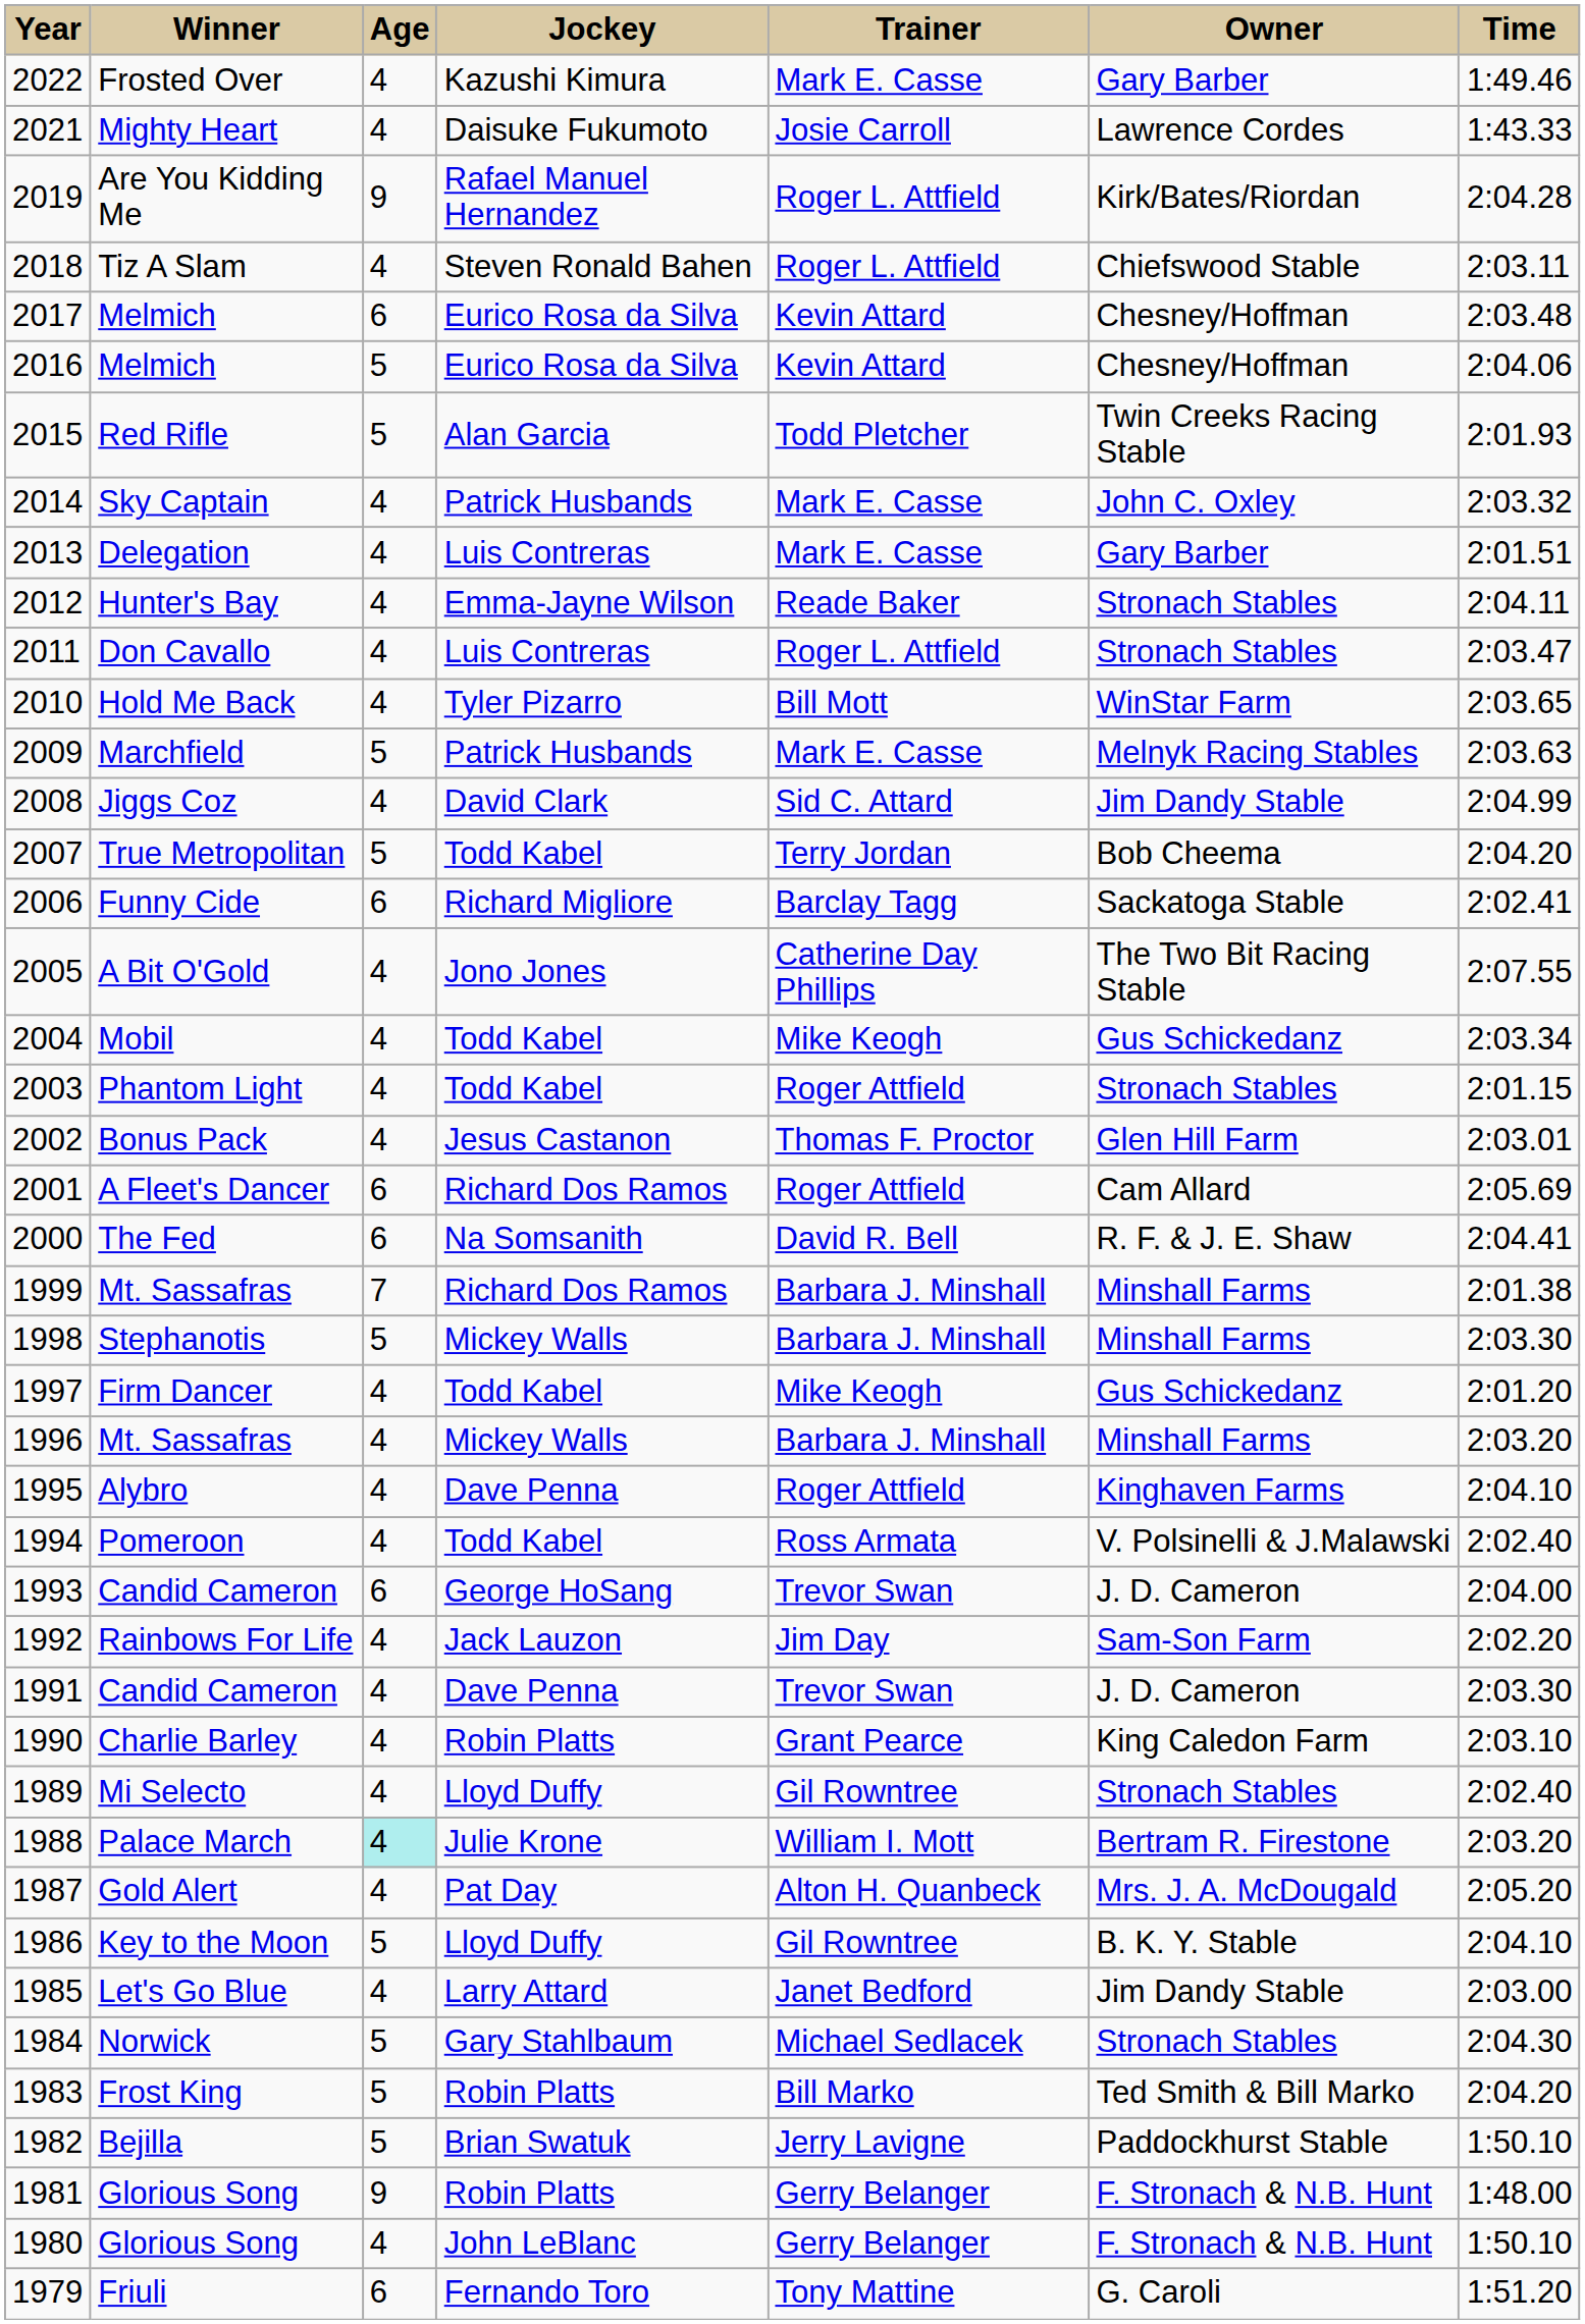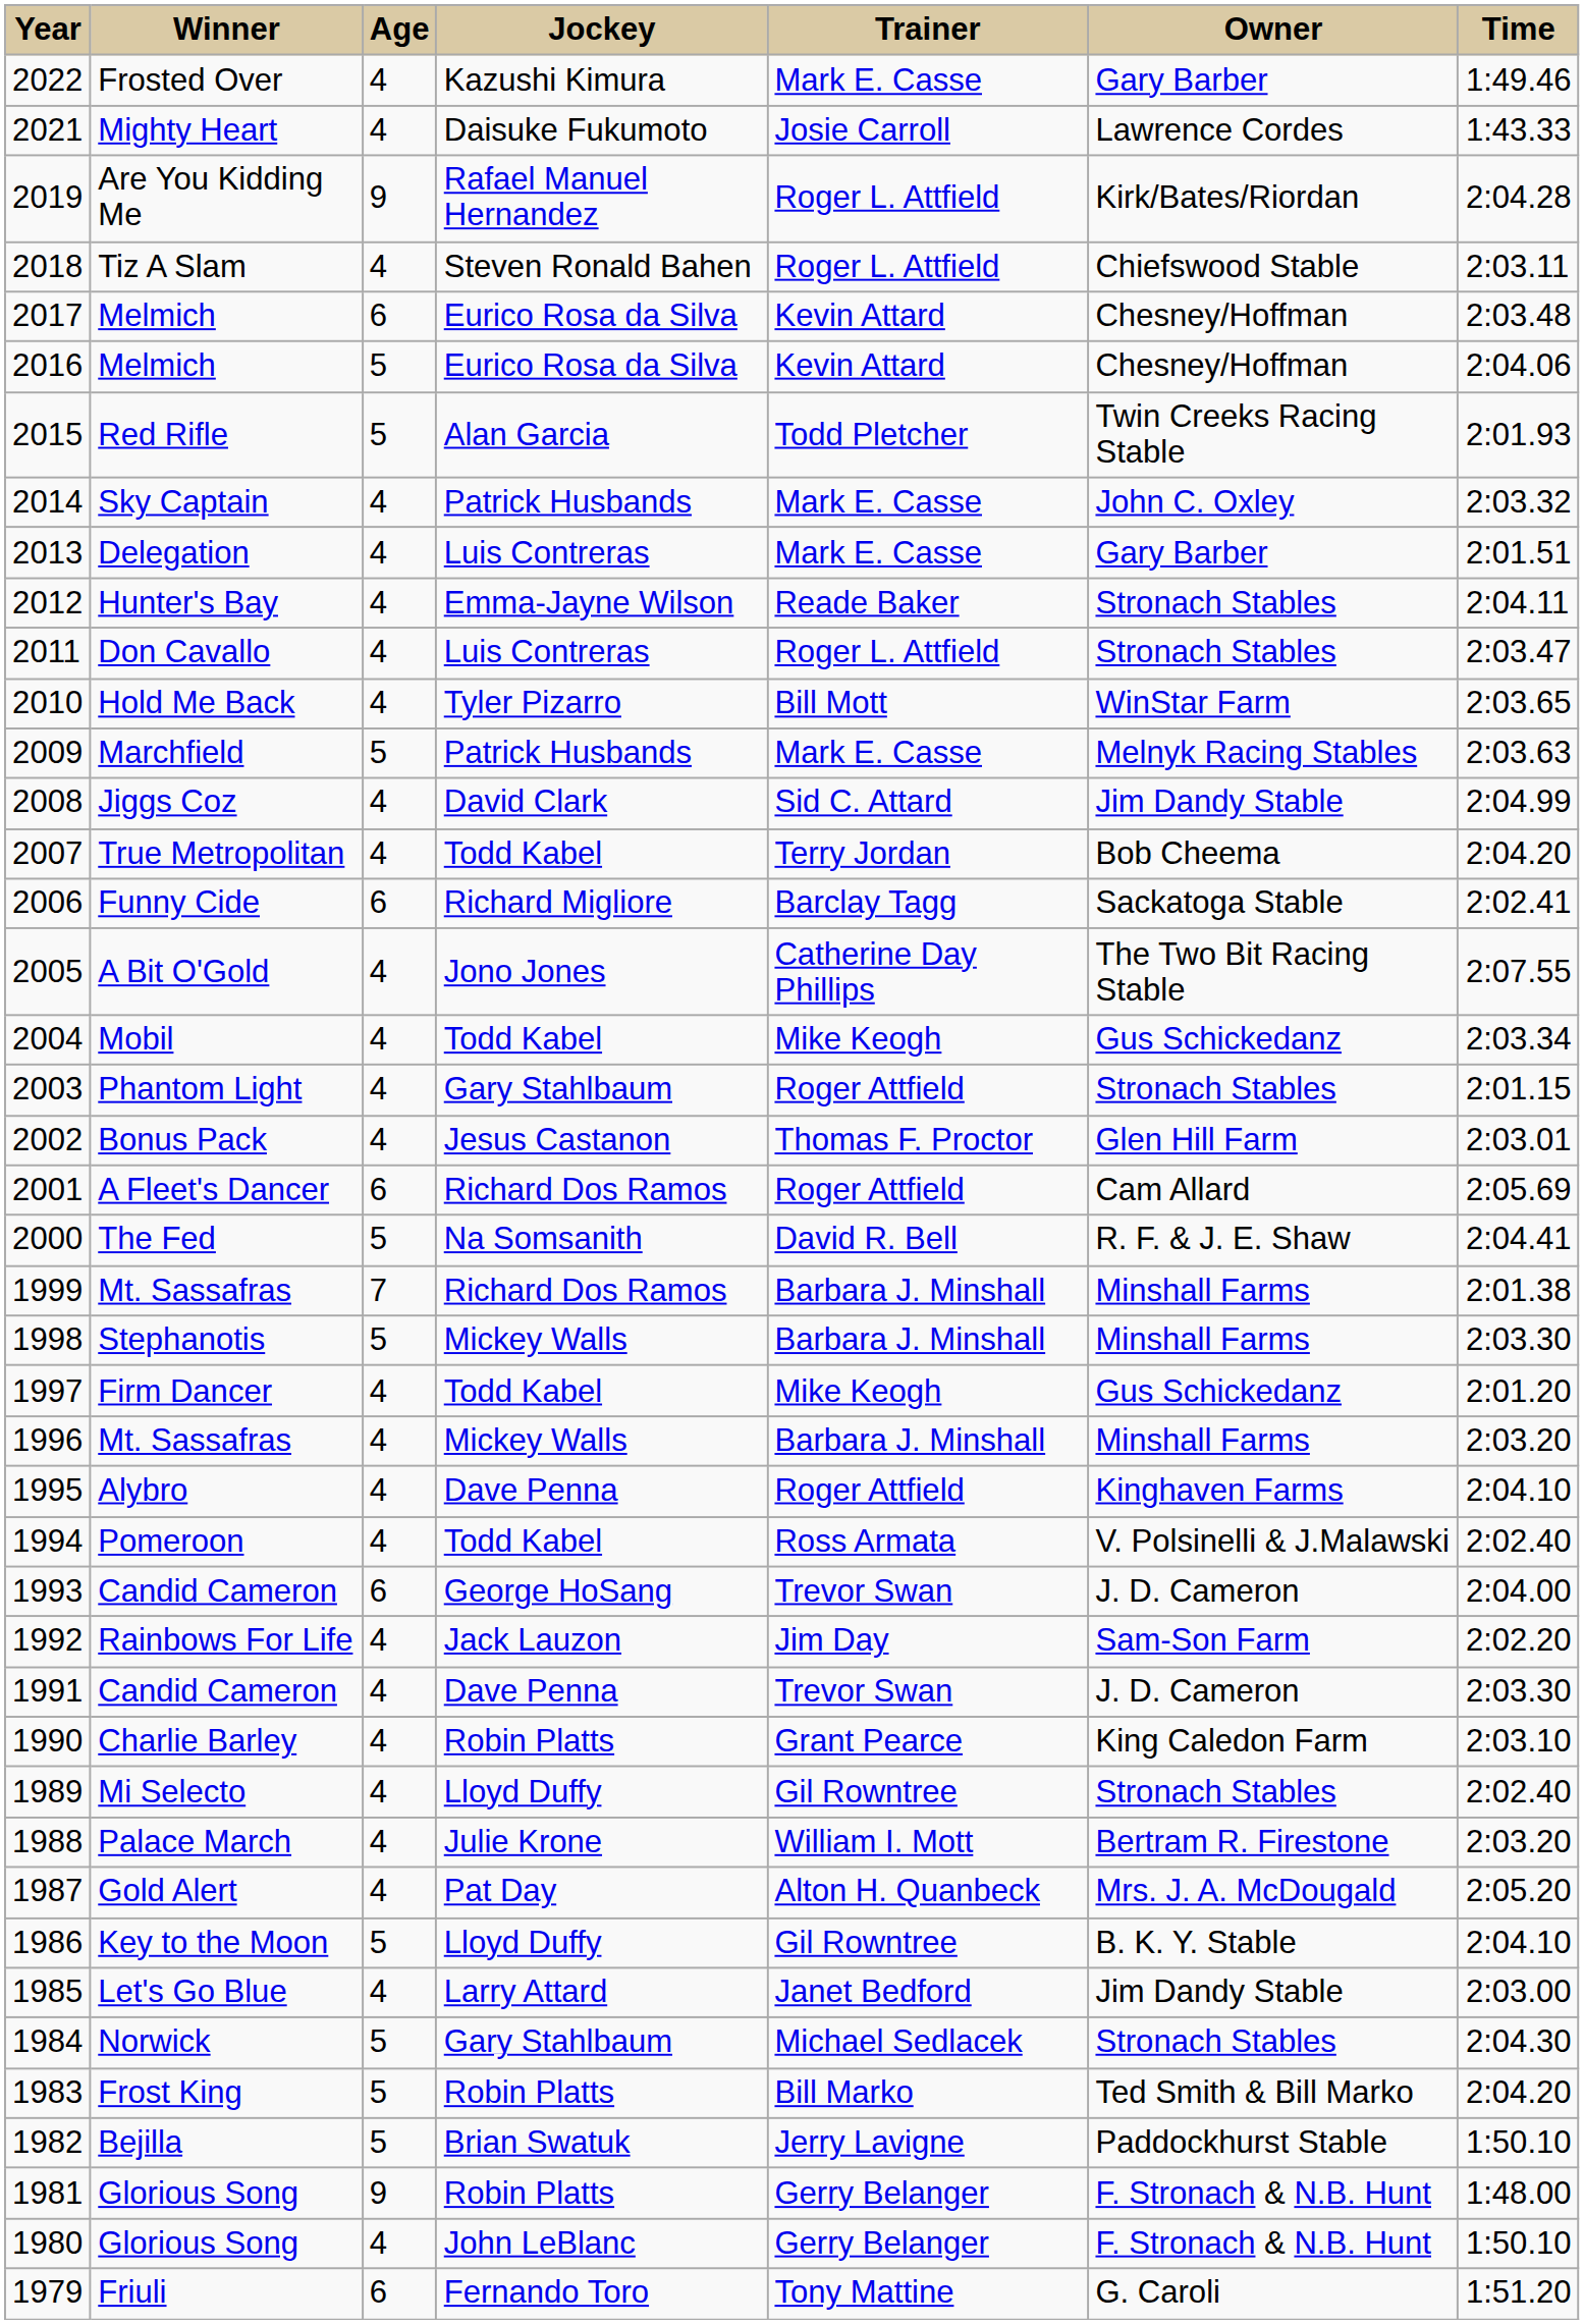True Metropolitan | Age: 5 -> 4
Phantom Light | Jockey: Todd Kabel -> Gary Stahlbaum
The Fed | Age: 6 -> 5
Palace March | Age: paleturquoise background -> no background
